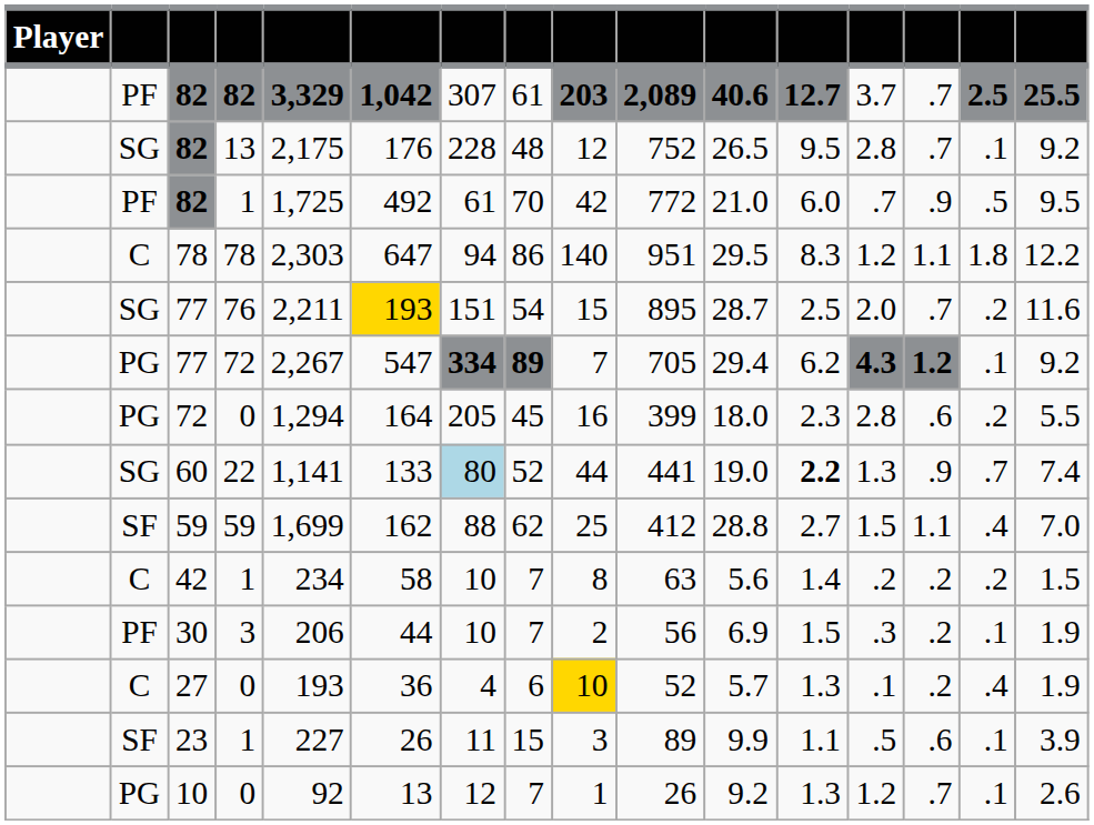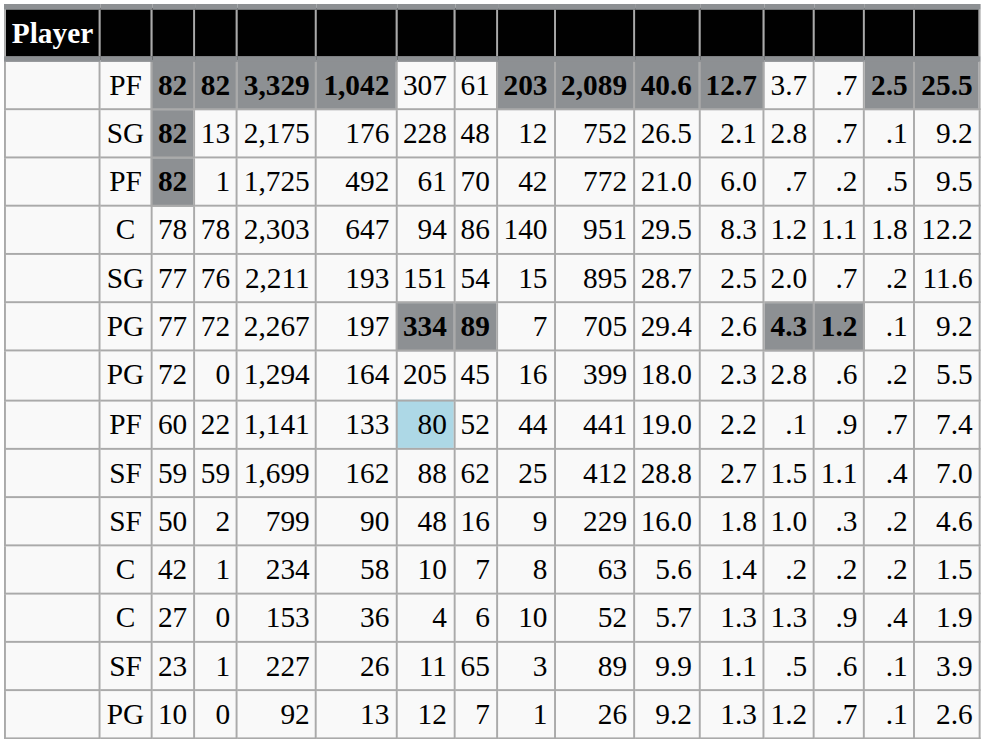82 / 13 | column 12: 9.5 -> 2.1
82 / 1 | column 14: .9 -> .2
77 / 76 | column 6: gold background -> no background
77 / 72 | column 6: 547 -> 197
77 / 72 | column 12: 6.2 -> 2.6
60 | column 2: SG -> PF
60 | column 12: bold -> normal
60 | column 13: 1.3 -> .1
+ row: SF | 50 | 2 | 799 | 90 | 48 | 16 | 9 | 229 | 16.0 | 1.8 | 1.0 | .3 | .2 | 4.6
- row: PF | 30 | 3 | 206 | 44 | 10 | 7 | 2 | 56 | 6.9 | 1.5 | .3 | .2 | .1 | 1.9
27 | column 5: 193 -> 153
27 | column 9: gold background -> no background
27 | column 13: .1 -> 1.3
27 | column 14: .2 -> .9
23 | column 8: 15 -> 65
